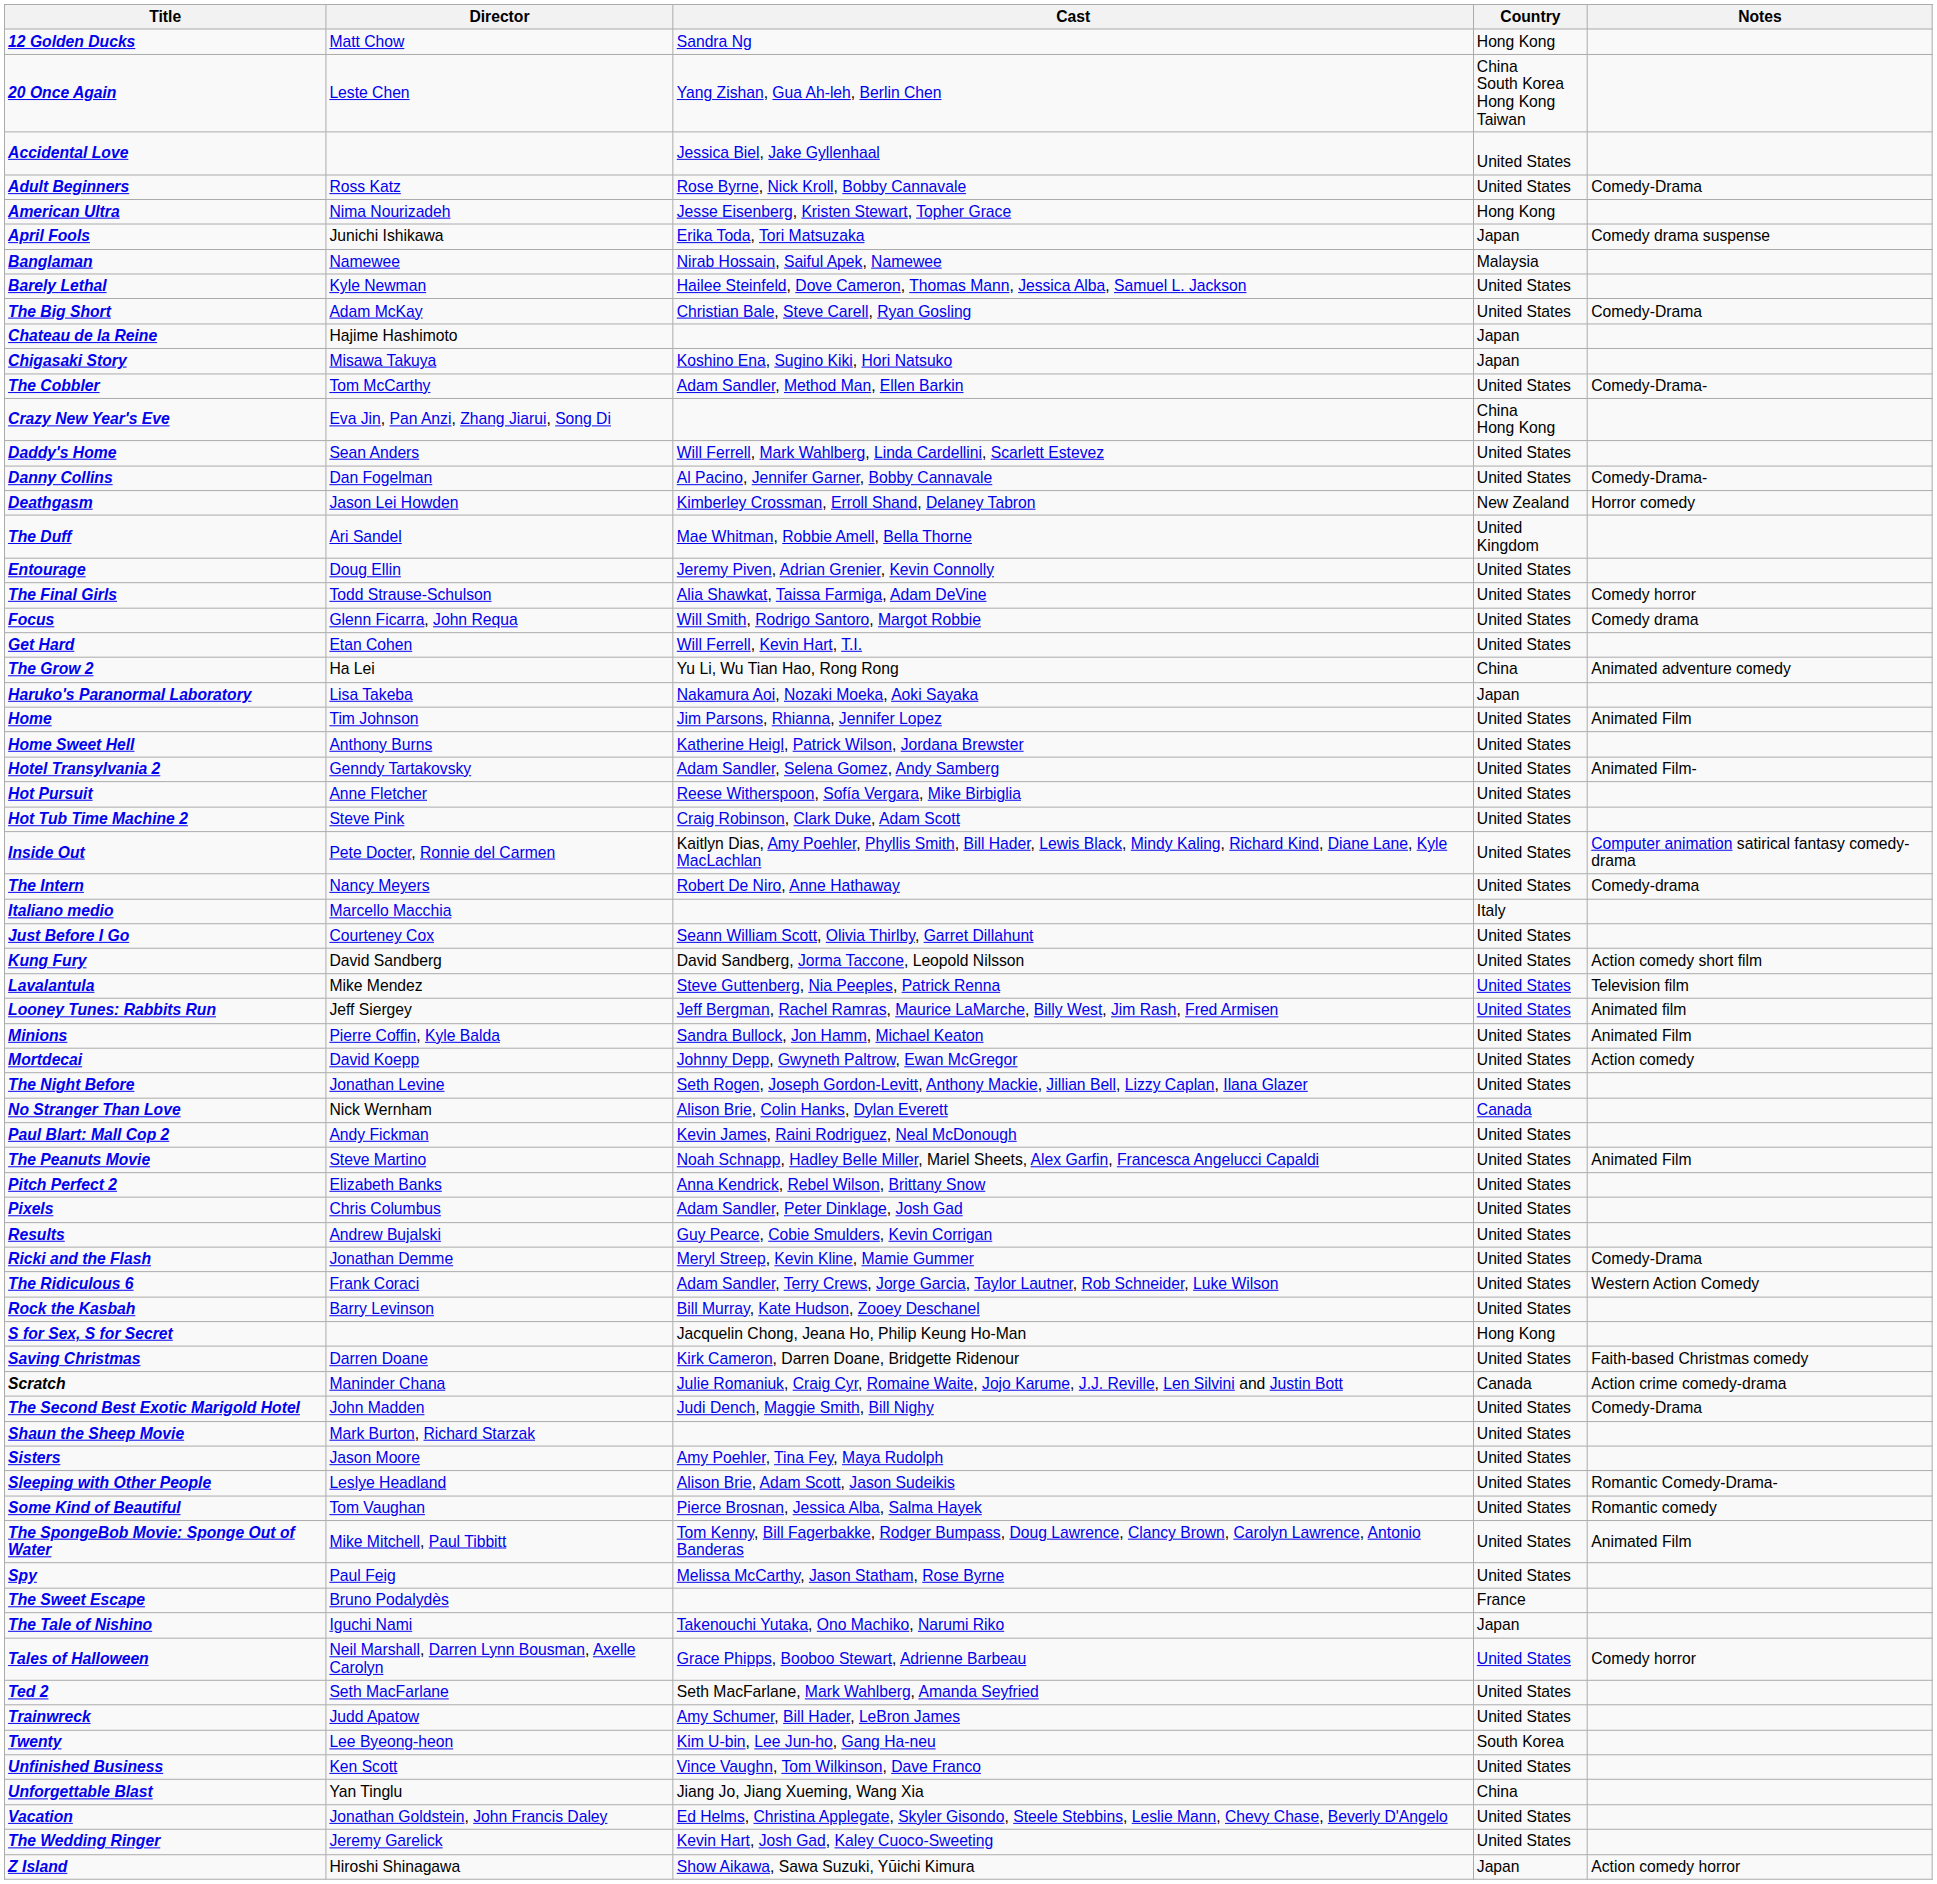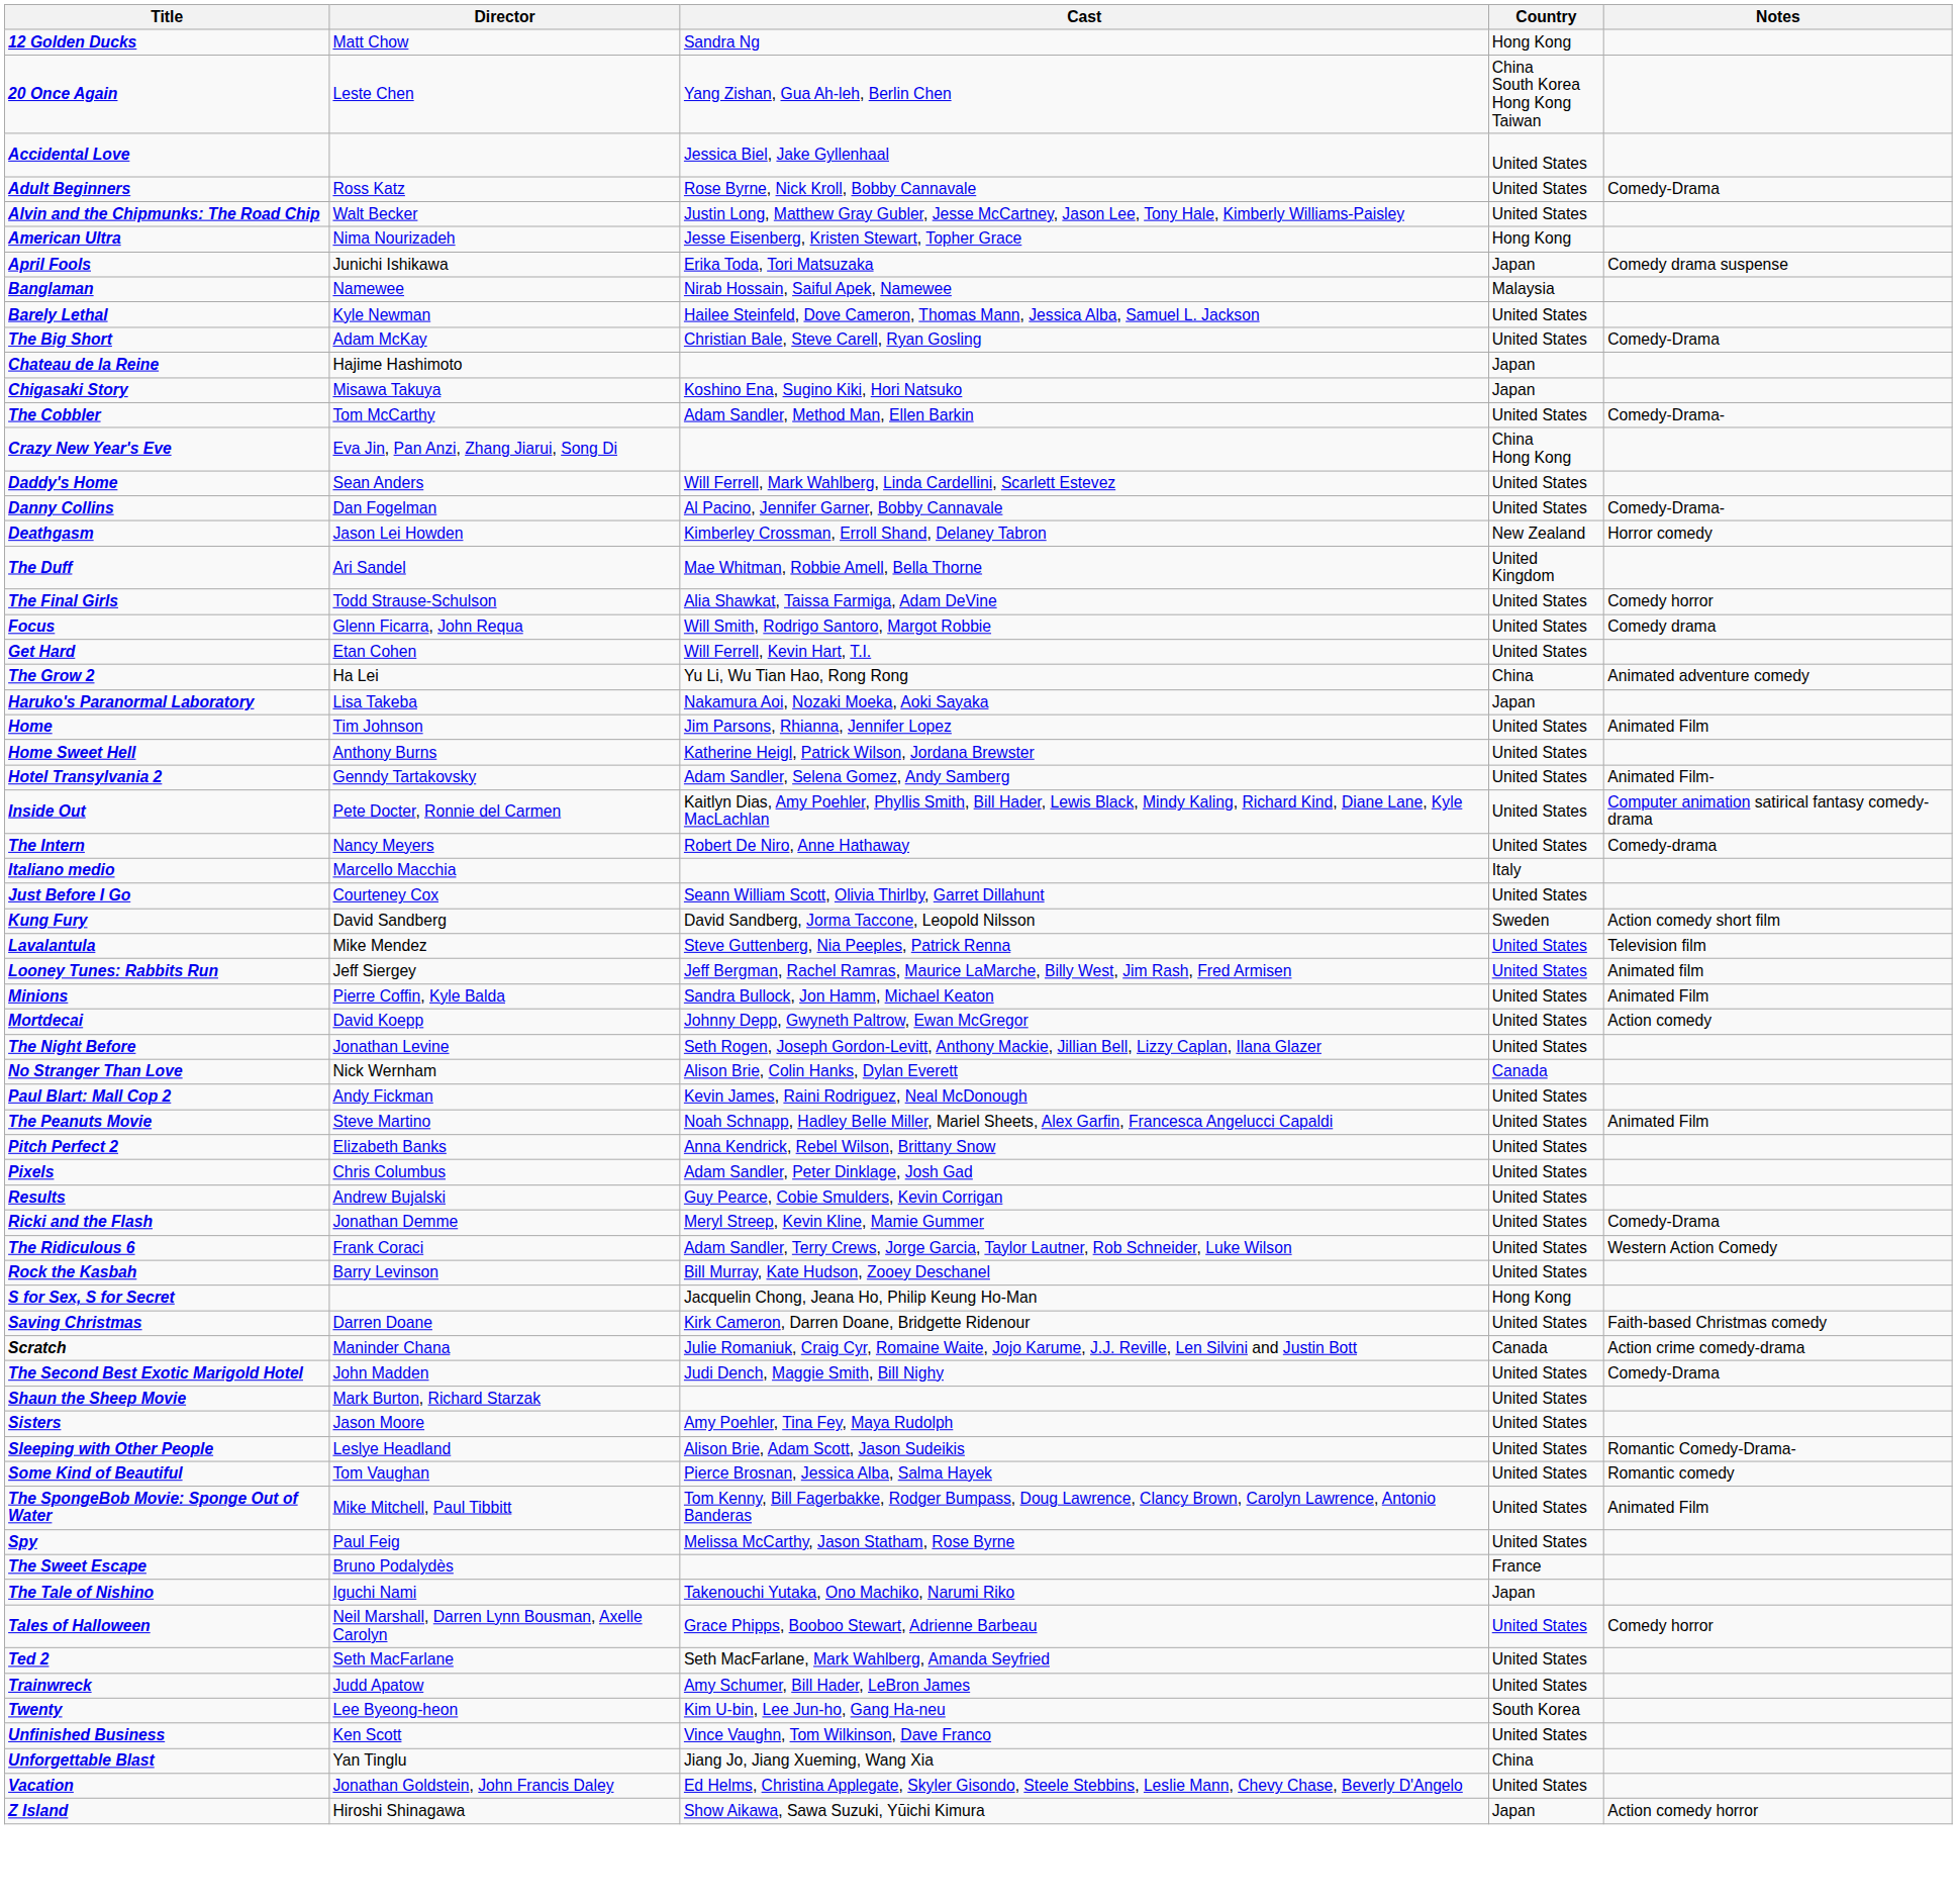+ row: Alvin and the Chipmunks: The Road Chip | Walt Becker | Justin Long, Matthew Gray Gubler, Jesse McCartney, Jason Lee, Tony Hale, Kimberly Williams-Paisley | United States
- row: Entourage | Doug Ellin | Jeremy Piven, Adrian Grenier, Kevin Connolly | United States
- row: Hot Pursuit | Anne Fletcher | Reese Witherspoon, Sofía Vergara, Mike Birbiglia | United States
- row: Hot Tub Time Machine 2 | Steve Pink | Craig Robinson, Clark Duke, Adam Scott | United States
Kung Fury | Country: United States -> Sweden
- row: The Wedding Ringer | Jeremy Garelick | Kevin Hart, Josh Gad, Kaley Cuoco-Sweeting | United States
